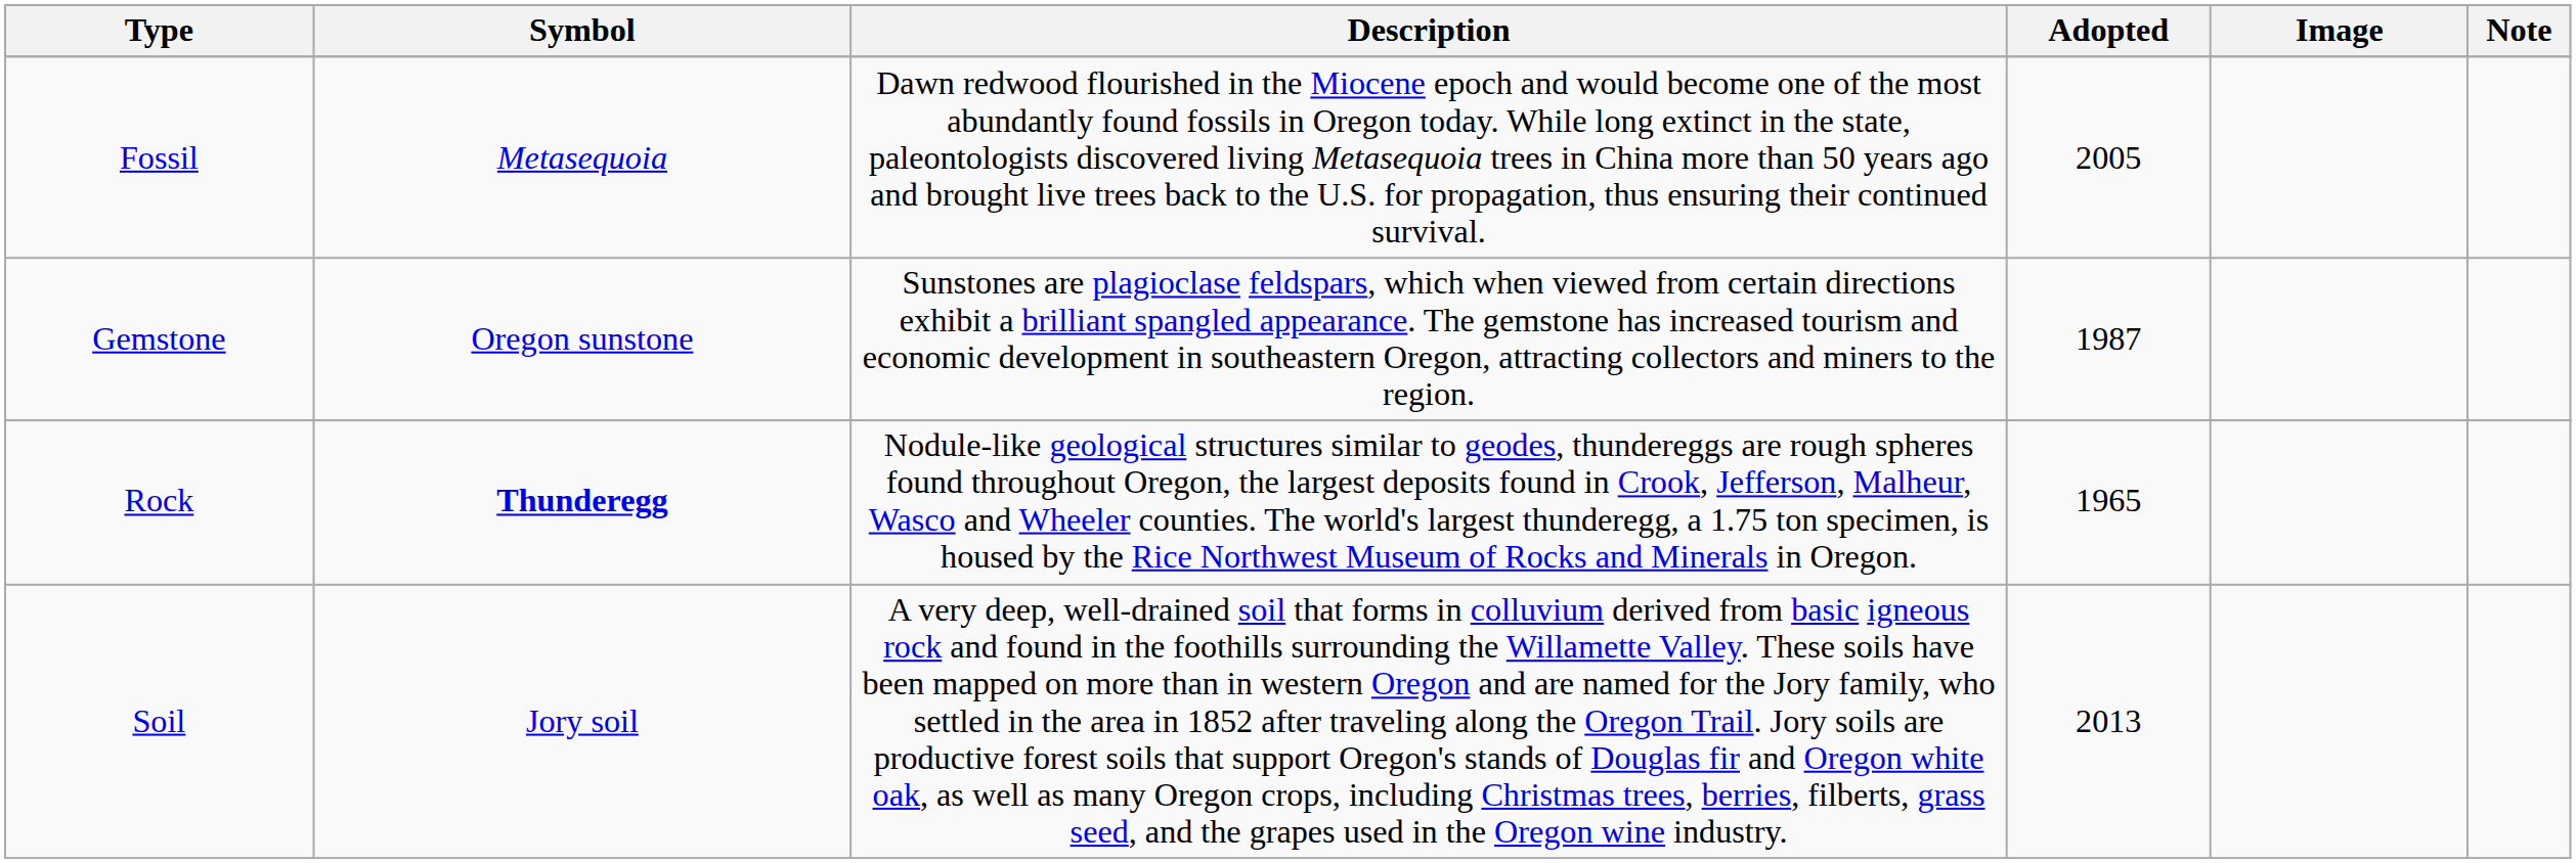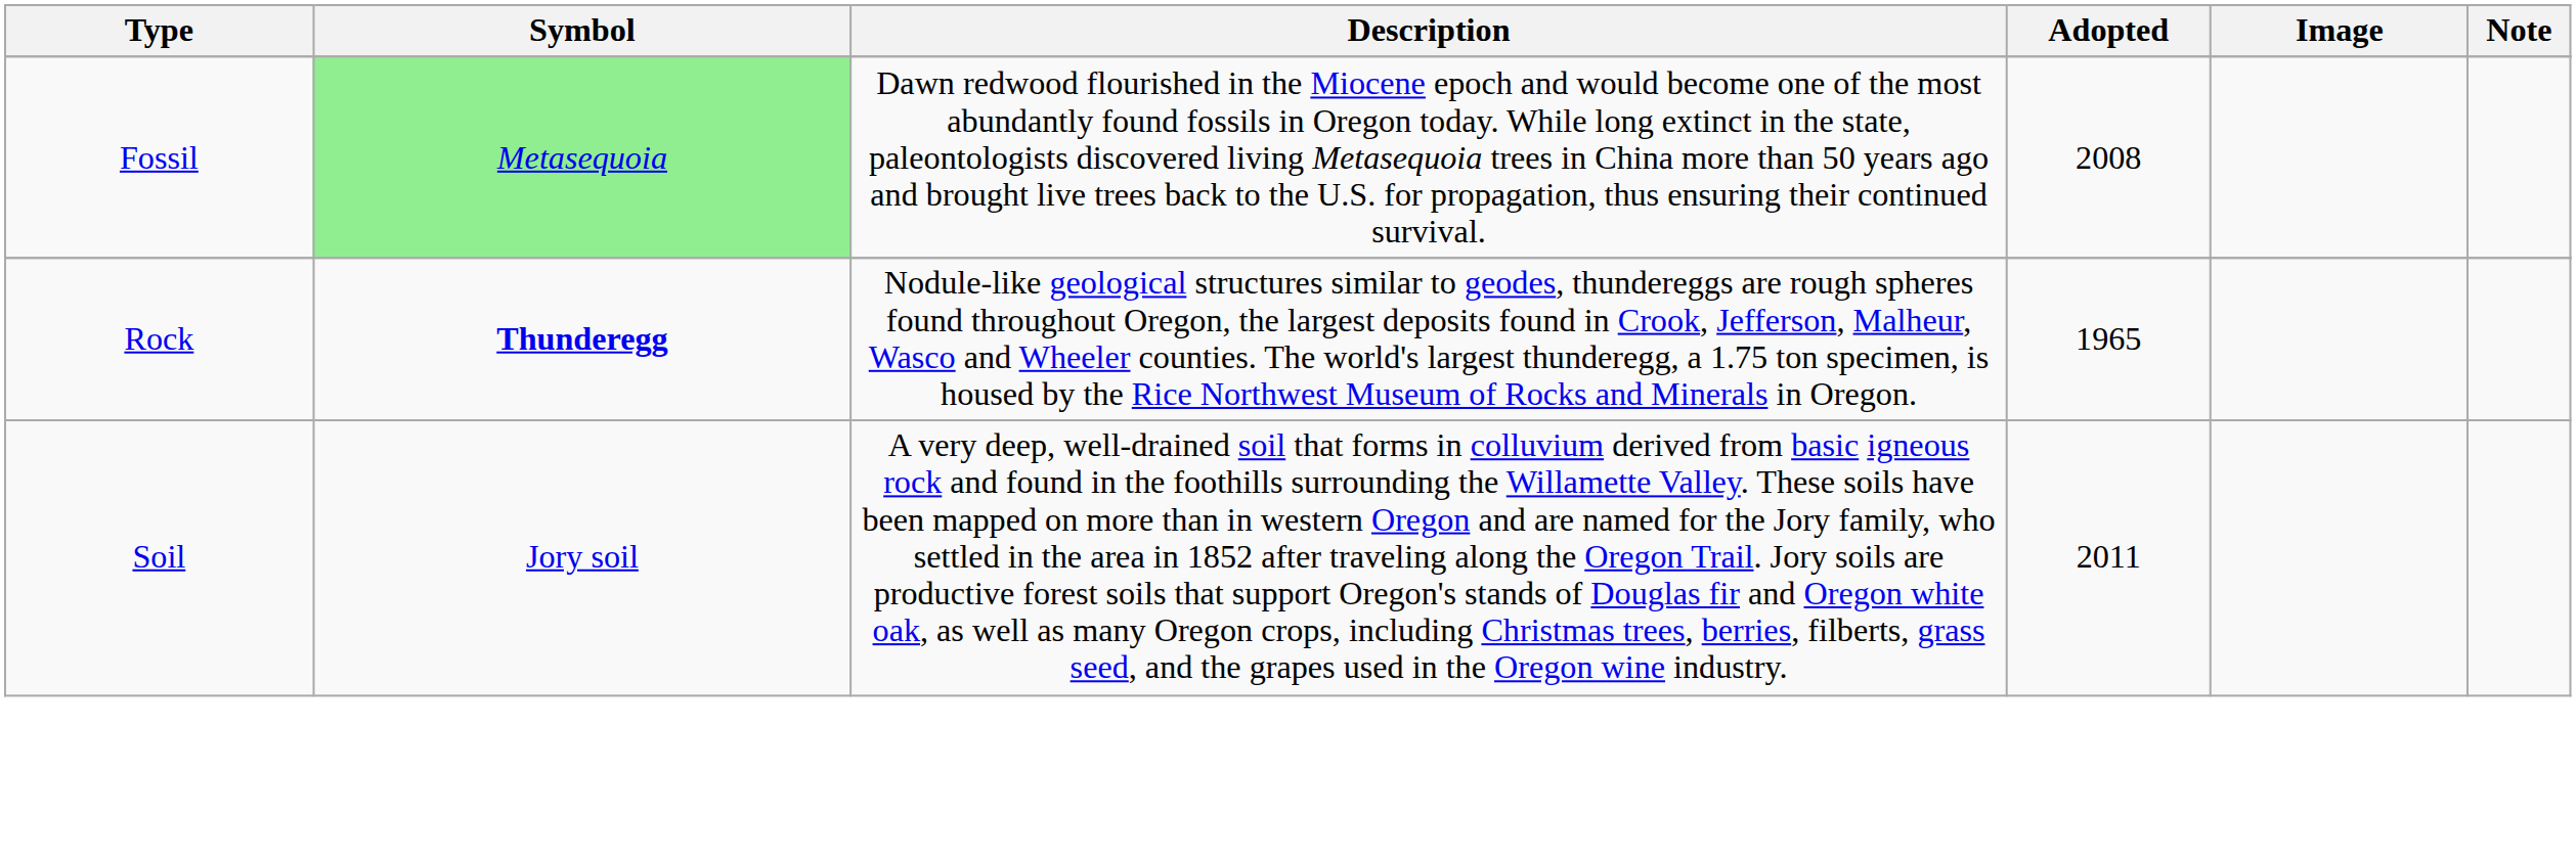Fossil | Symbol: no background -> lightgreen background
Fossil | Adopted: 2005 -> 2008
- row: Gemstone | Oregon sunstone | Sunstones are plagioclase feldspars, which when viewed from certain directions exhibit a brilliant spangled appearance. The gemstone has increased tourism and economic development in southeastern Oregon, attracting collectors and miners to the region. | 1987
Soil | Adopted: 2013 -> 2011
